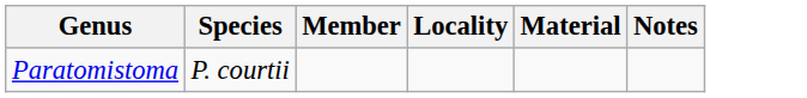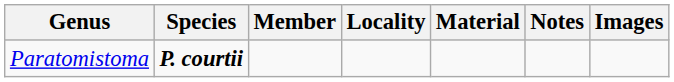+ column: Images
Paratomistoma | Species: normal -> bold
